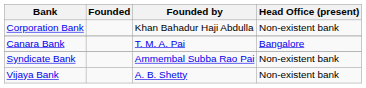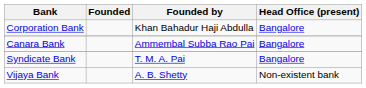Corporation Bank | Head Office (present): Non-existent bank -> Bangalore
Canara Bank | Founded by: T. M. A. Pai -> Ammembal Subba Rao Pai
Syndicate Bank | Founded by: Ammembal Subba Rao Pai -> T. M. A. Pai
Syndicate Bank | Head Office (present): Non-existent bank -> Bangalore
